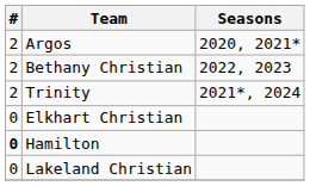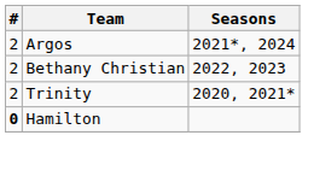Argos | Seasons: 2020, 2021* -> 2021*, 2024
Trinity | Seasons: 2021*, 2024 -> 2020, 2021*
- row: 0 | Elkhart Christian
- row: 0 | Lakeland Christian
